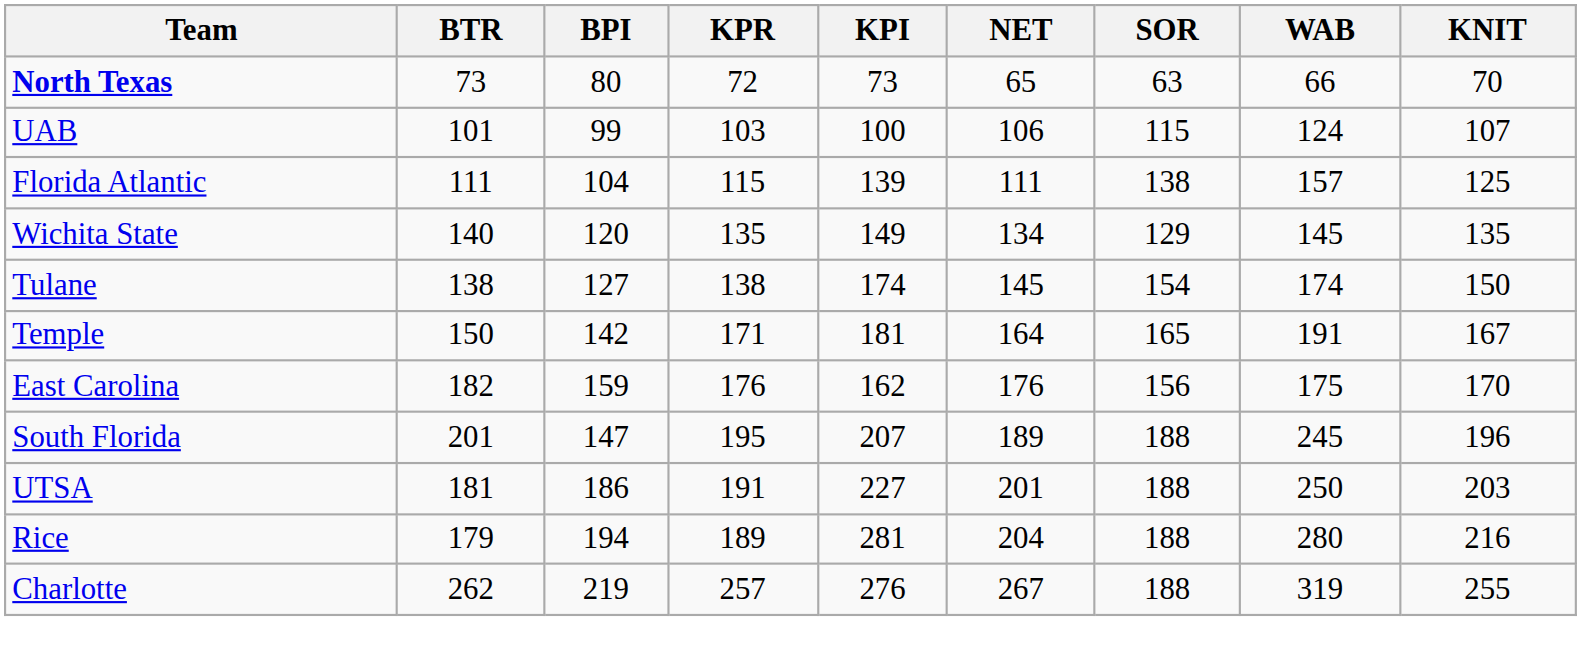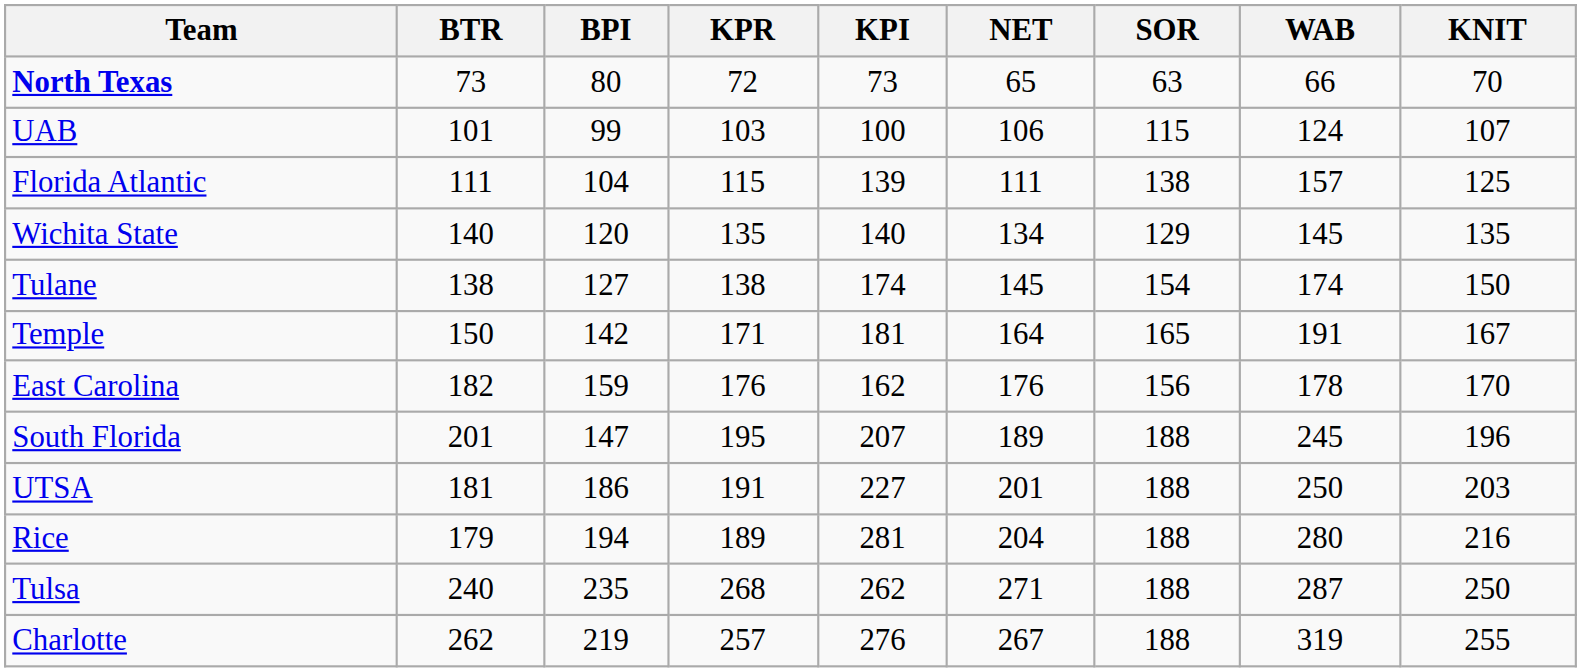Wichita State | KPI: 149 -> 140
East Carolina | WAB: 175 -> 178
+ row: Tulsa | 240 | 235 | 268 | 262 | 271 | 188 | 287 | 250
